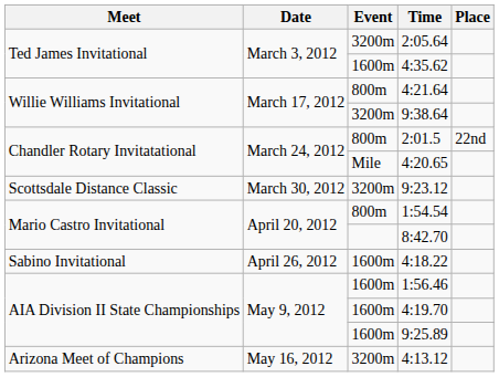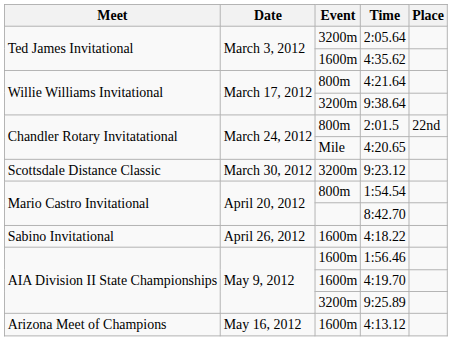9:25.89 | Event: 1600m -> 3200m
4:13.12 | Event: 3200m -> 1600m
